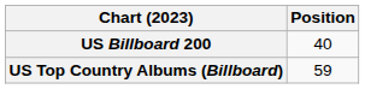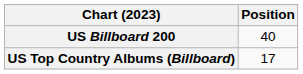US Top Country Albums (Billboard) | Position: 59 -> 17
